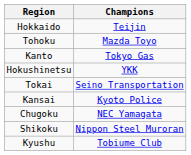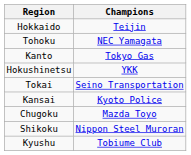Tohoku | Champions: Mazda Toyo -> NEC Yamagata
Chugoku | Champions: NEC Yamagata -> Mazda Toyo
